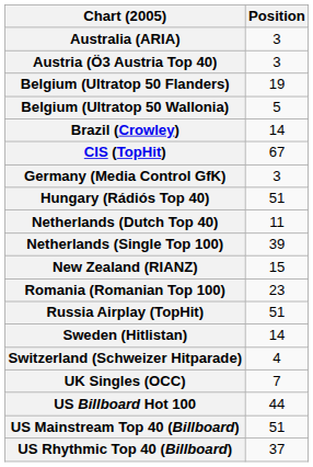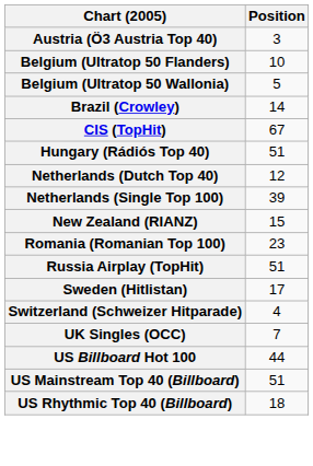- row: Australia (ARIA) | 3
Belgium (Ultratop 50 Flanders) | Position: 19 -> 10
- row: Germany (Media Control GfK) | 3
Netherlands (Dutch Top 40) | Position: 11 -> 12
Sweden (Hitlistan) | Position: 14 -> 17
US Rhythmic Top 40 (Billboard) | Position: 37 -> 18
